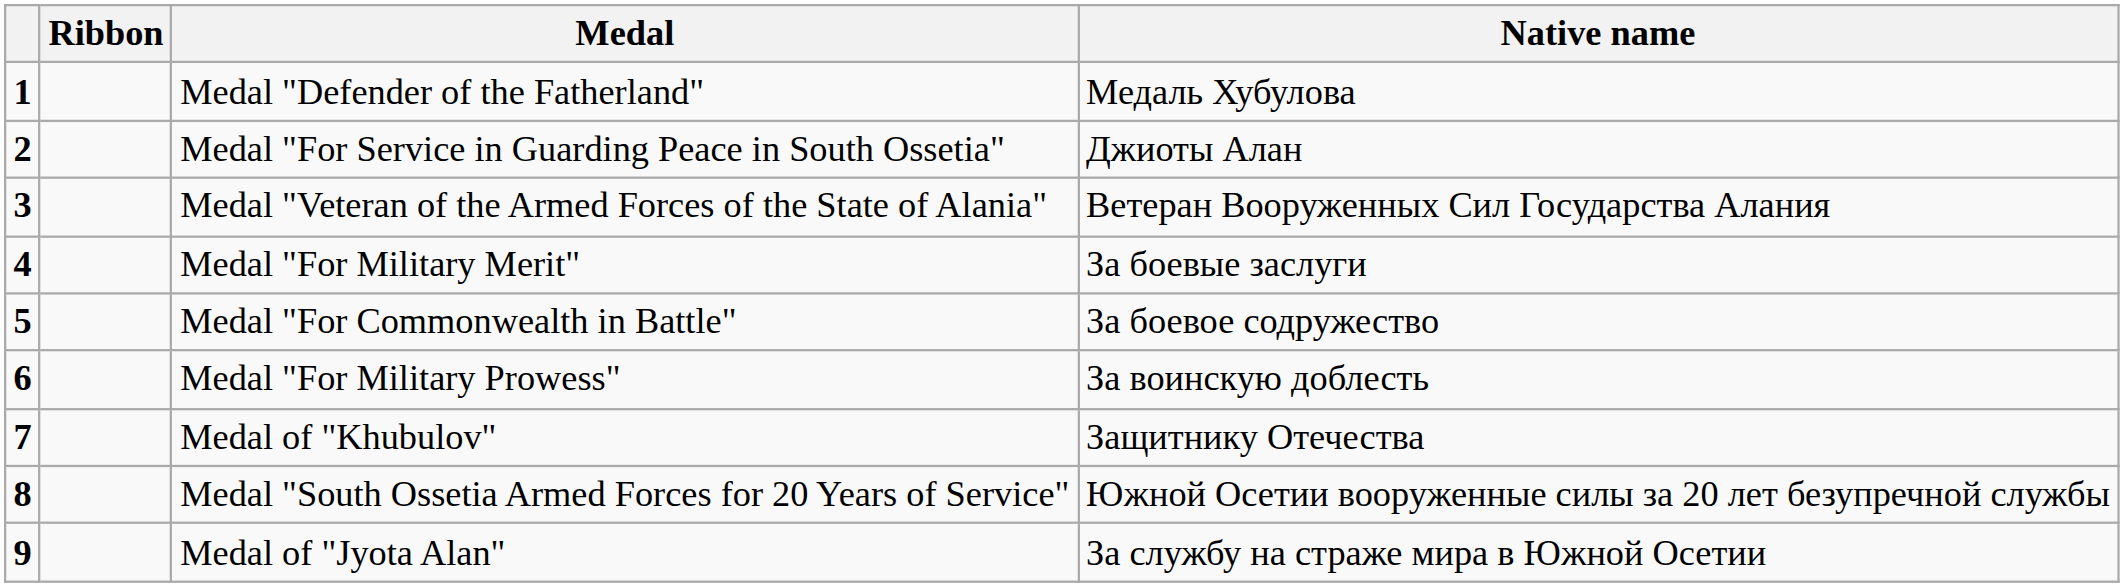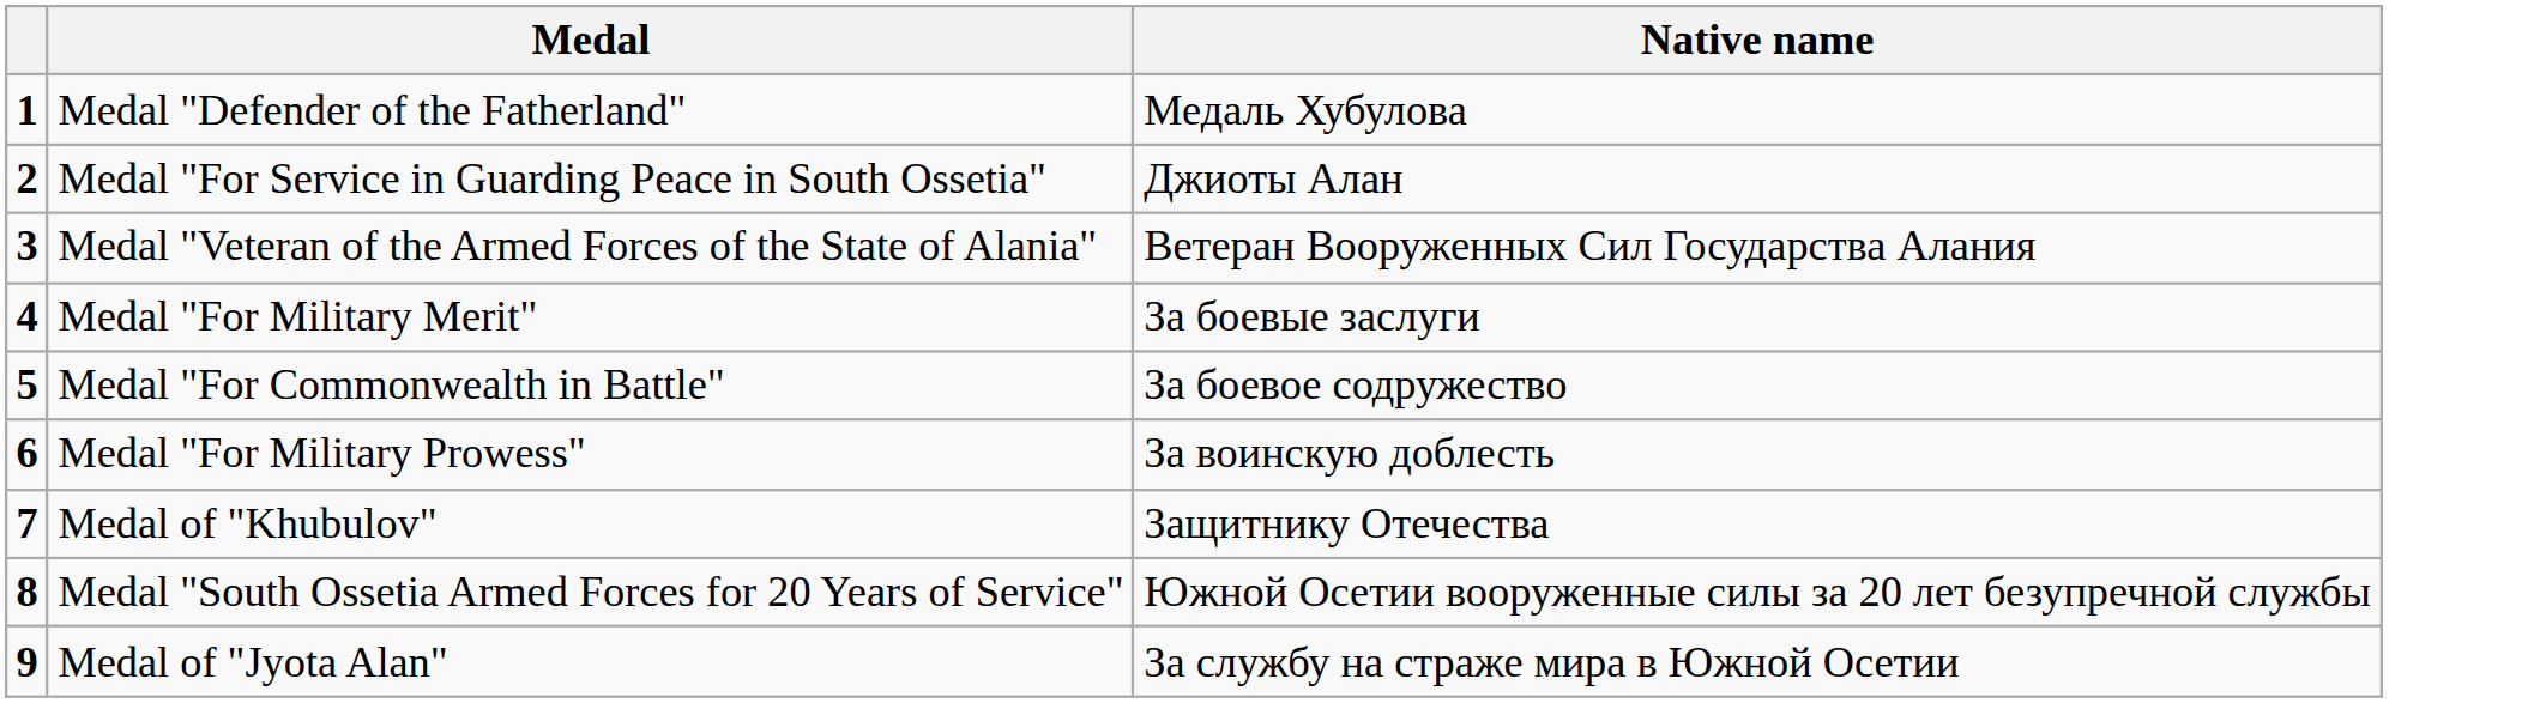- column: Ribbon
